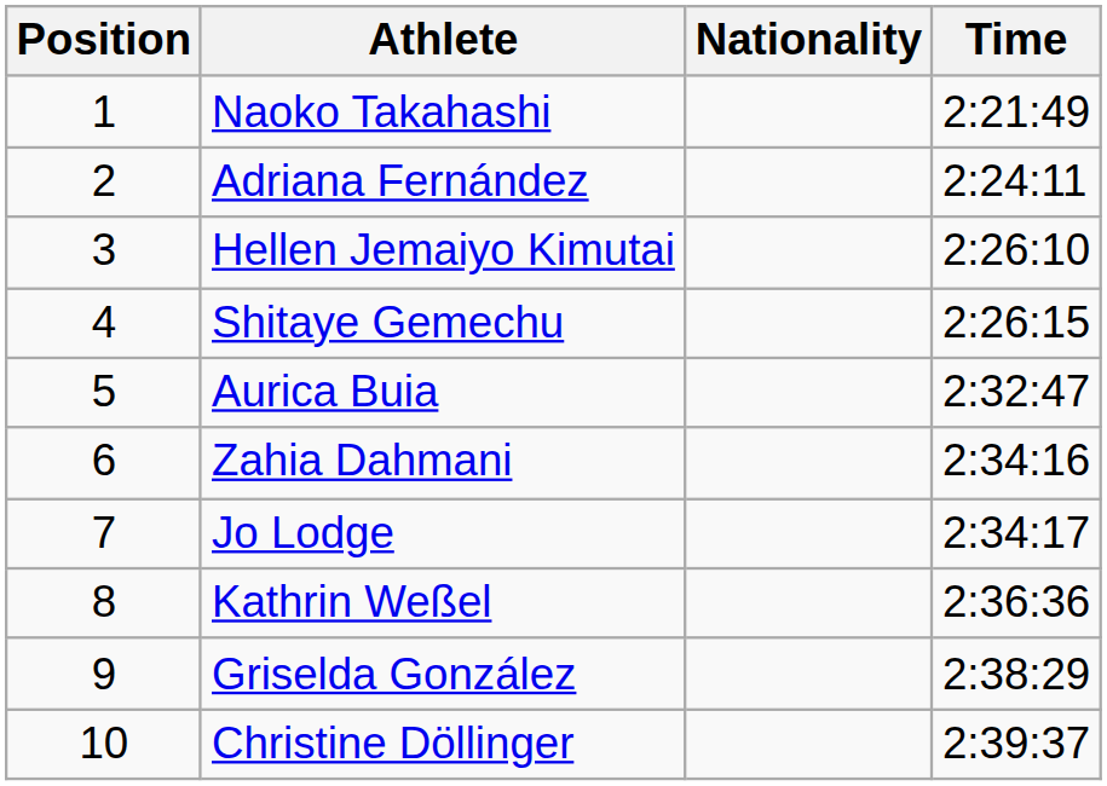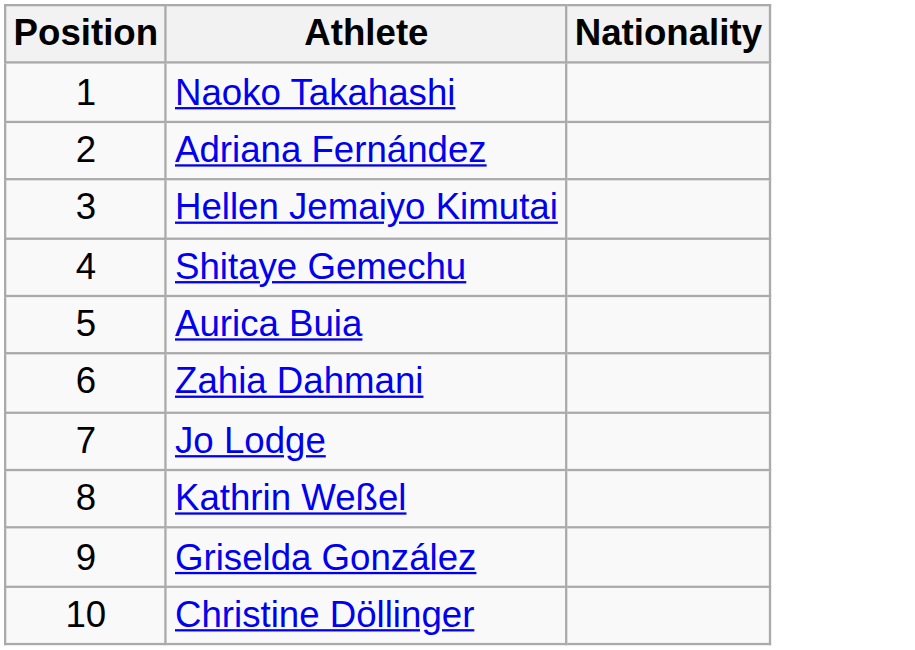- column: Time | 2:21:49 | 2:24:11 | 2:26:10 | 2:26:15 | 2:32:47 | 2:34:16 | 2:34:17 | 2:36:36 | 2:38:29 | 2:39:37
